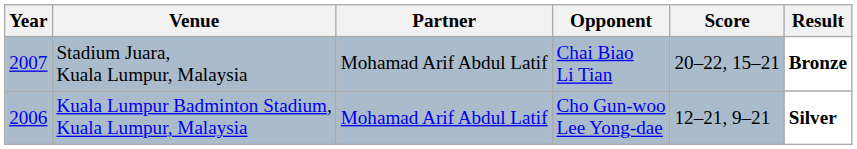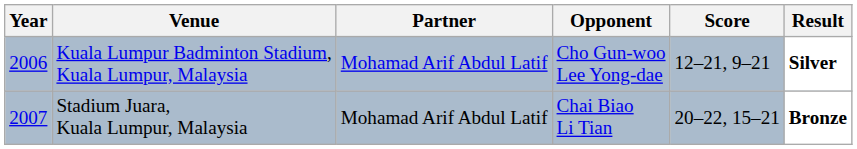rows swapped: Kuala Lumpur Badminton Stadium, Kuala Lumpur, Malaysia <-> Stadium Juara, Kuala Lumpur, Malaysia
